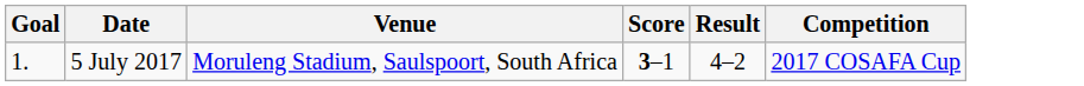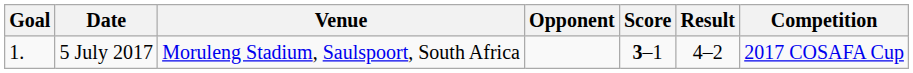+ column: Opponent
